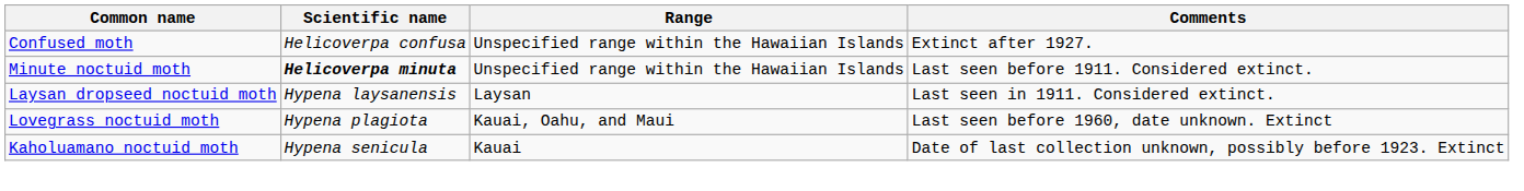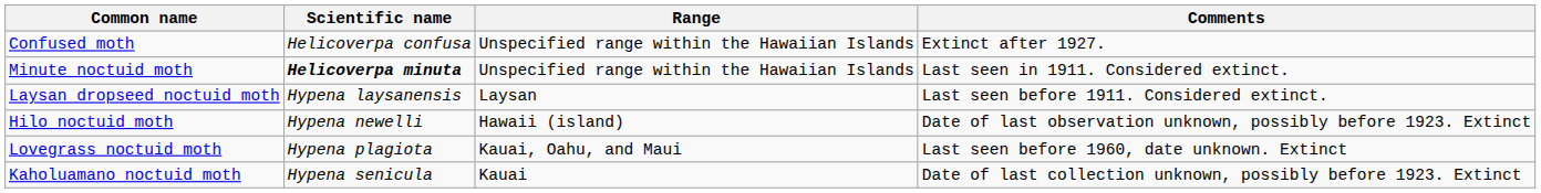Minute noctuid moth | Comments: Last seen before 1911. Considered extinct. -> Last seen in 1911. Considered extinct.
Laysan dropseed noctuid moth | Comments: Last seen in 1911. Considered extinct. -> Last seen before 1911. Considered extinct.
+ row: Hilo noctuid moth | Hypena newelli | Hawaii (island) | Date of last observation unknown, possibly before 1923. Extinct
